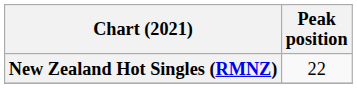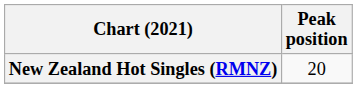New Zealand Hot Singles (RMNZ) | Peak position: 22 -> 20
